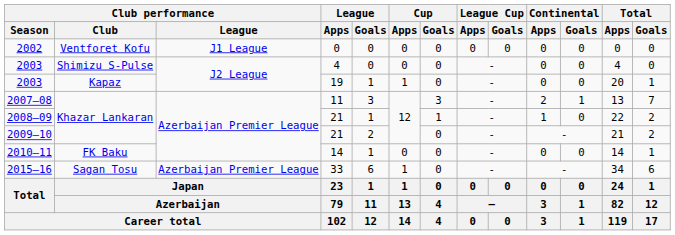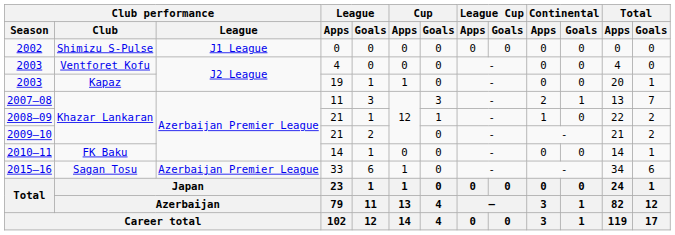2002 | Club performance / Club: Ventforet Kofu -> Shimizu S-Pulse
2003 / 4 | Club performance / Club: Shimizu S-Pulse -> Ventforet Kofu
